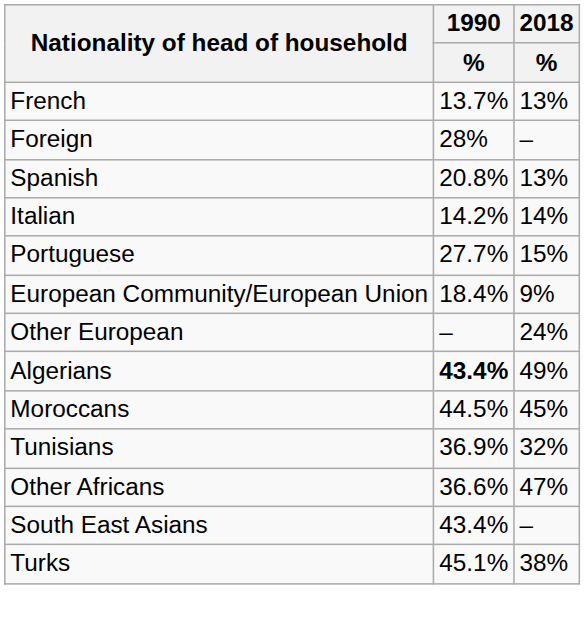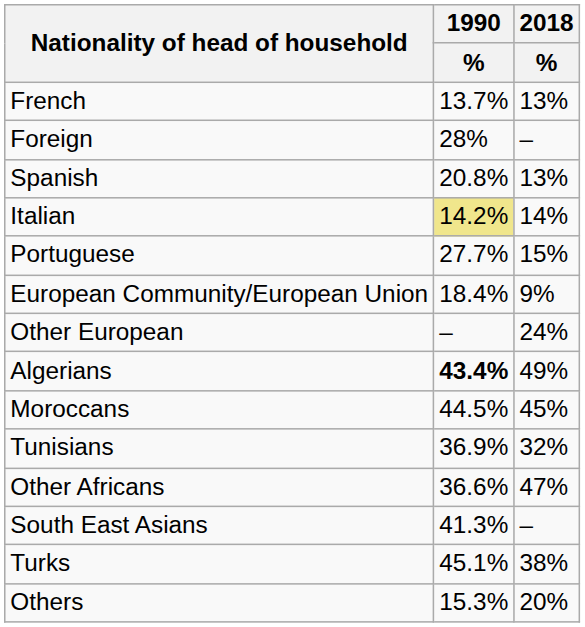Italian | 1990 / %: no background -> khaki background
South East Asians | 1990 / %: 43.4% -> 41.3%
+ row: Others | 15.3% | 20%
